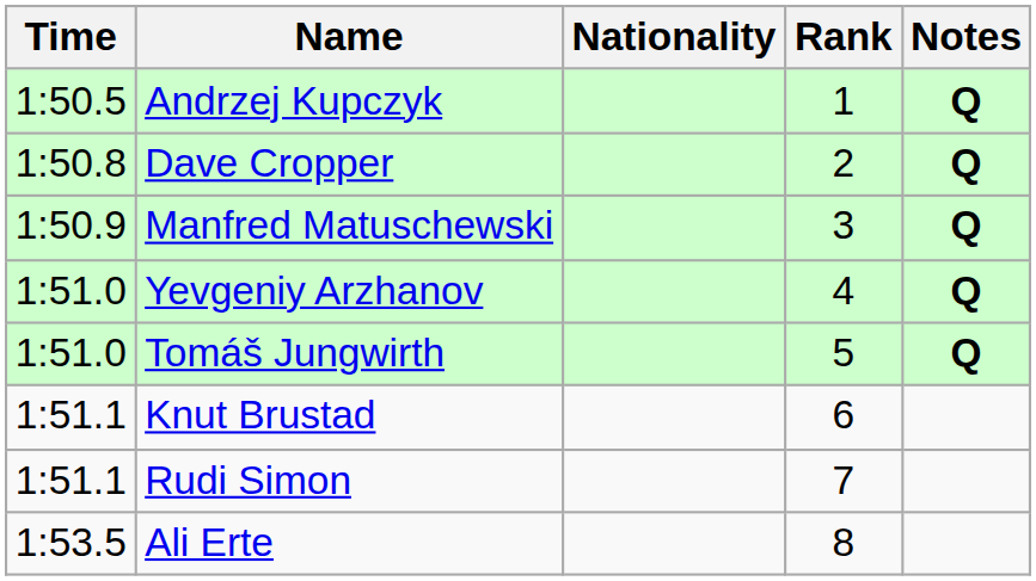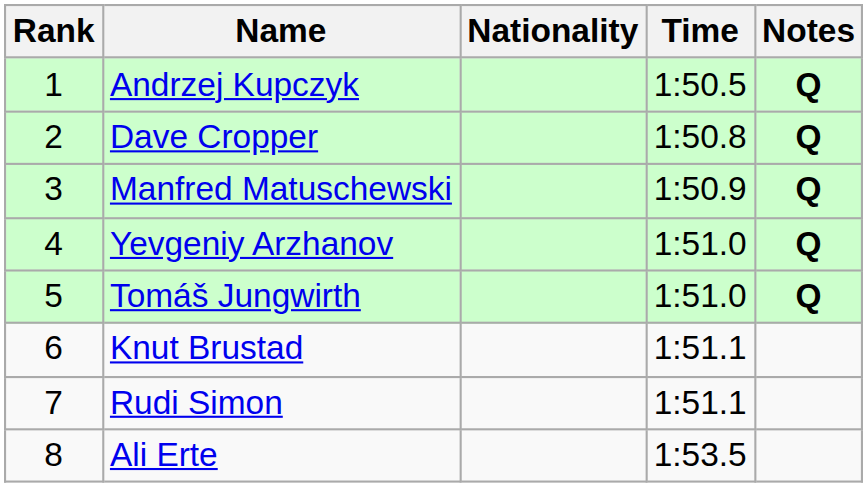columns swapped: Rank <-> Time
